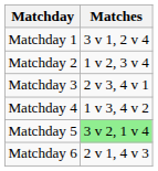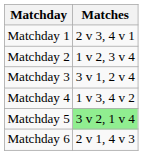Matchday 1 | Matches: 3 v 1, 2 v 4 -> 2 v 3, 4 v 1
Matchday 3 | Matches: 2 v 3, 4 v 1 -> 3 v 1, 2 v 4
